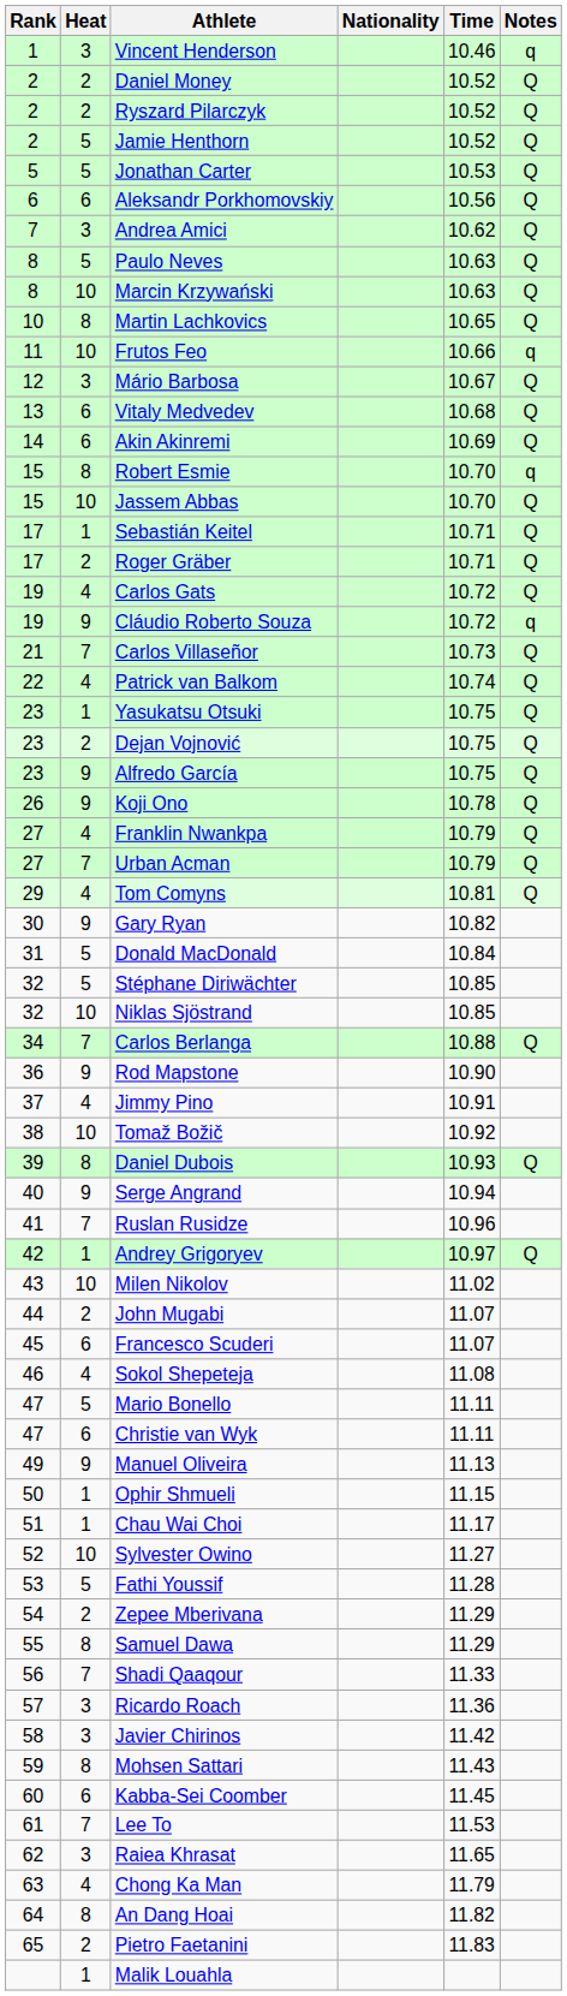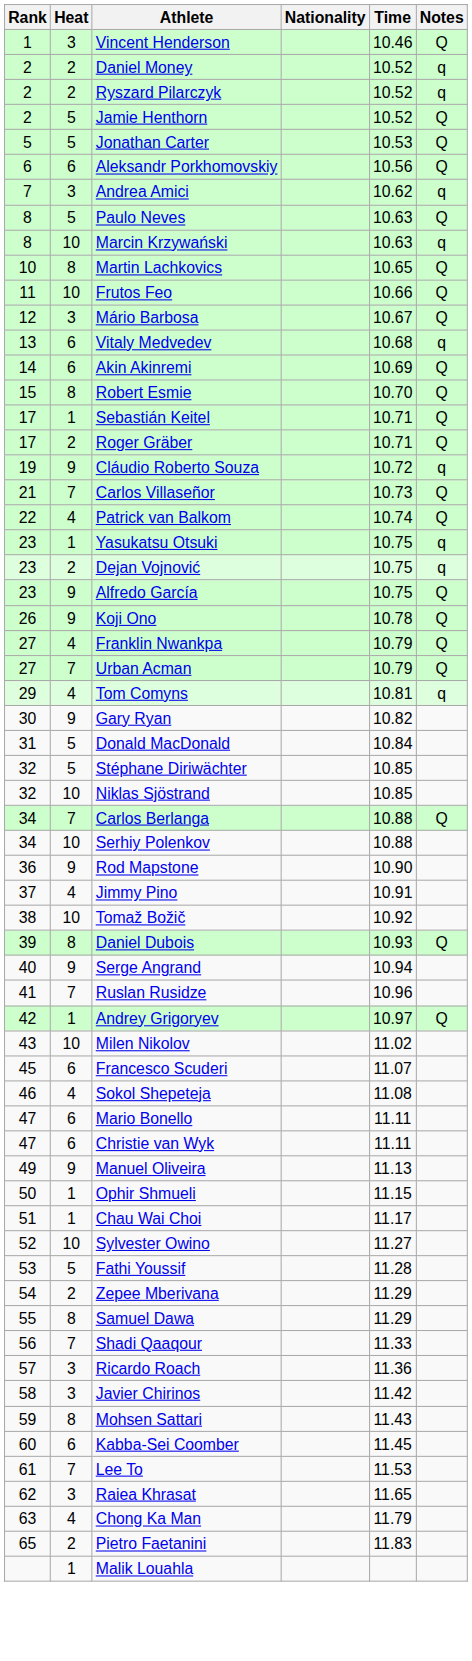Vincent Henderson | Notes: q -> Q
Daniel Money | Notes: Q -> q
Ryszard Pilarczyk | Notes: Q -> q
Andrea Amici | Notes: Q -> q
Marcin Krzywański | Notes: Q -> q
Frutos Feo | Notes: q -> Q
Vitaly Medvedev | Notes: Q -> q
Robert Esmie | Notes: q -> Q
- row: 15 | 10 | Jassem Abbas | 10.70 | Q
- row: 19 | 4 | Carlos Gats | 10.72 | Q
Yasukatsu Otsuki | Notes: Q -> q
Dejan Vojnović | Notes: Q -> q
Tom Comyns | Notes: Q -> q
+ row: 34 | 10 | Serhiy Polenkov | 10.88
- row: 44 | 2 | John Mugabi | 11.07
Mario Bonello | Heat: 5 -> 6
- row: 64 | 8 | An Dang Hoai | 11.82
